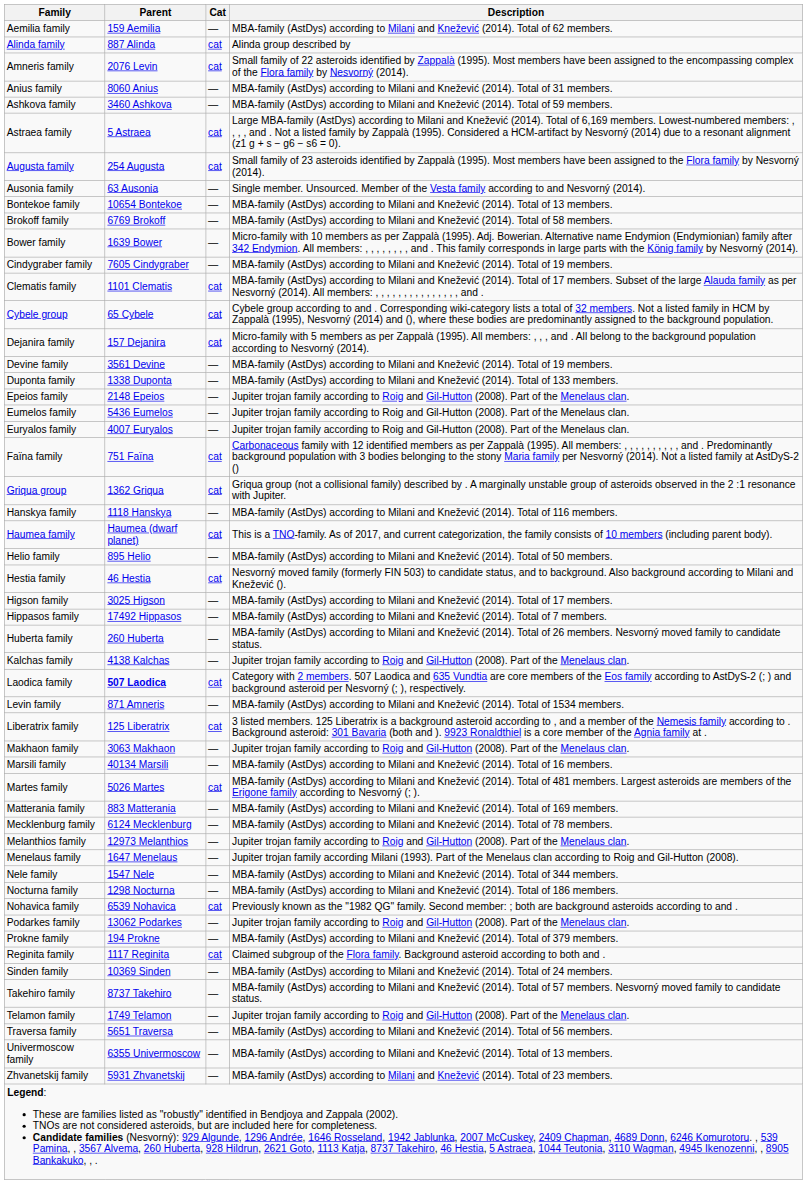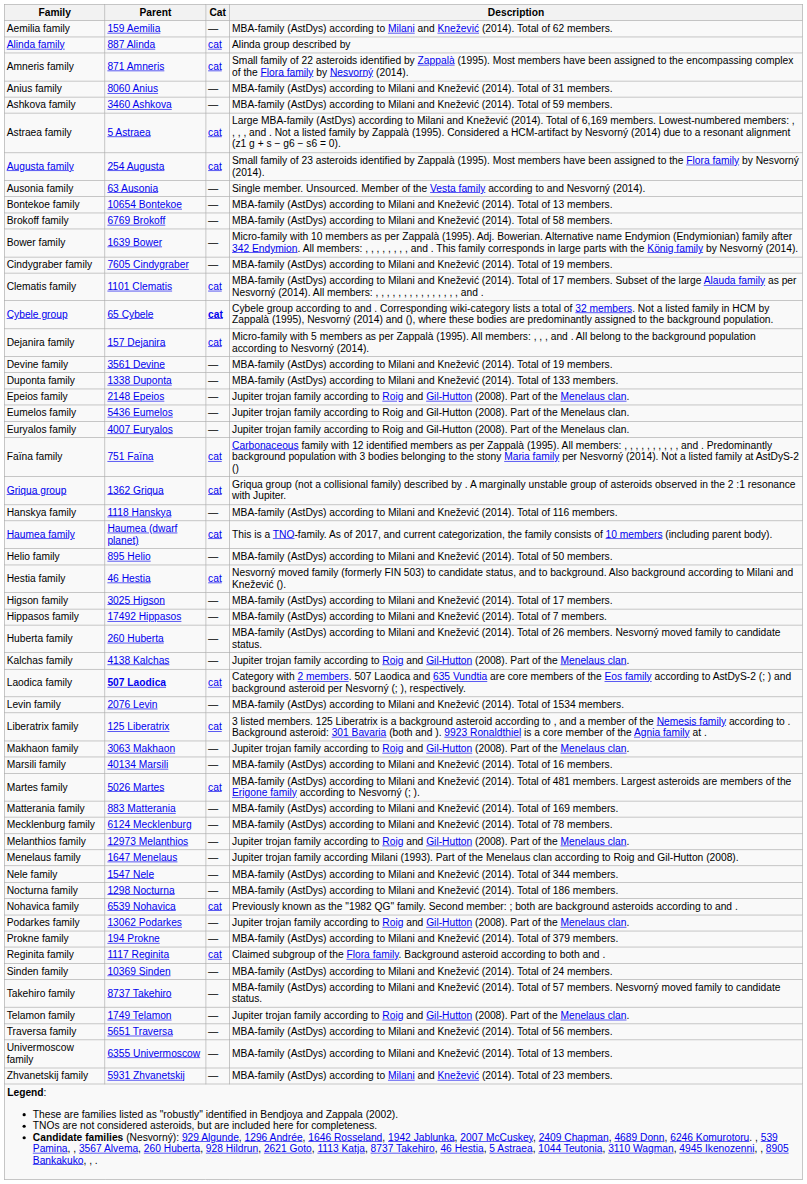Amneris family | Parent: 2076 Levin -> 871 Amneris
Cybele group | Cat: normal -> bold
Levin family | Parent: 871 Amneris -> 2076 Levin
